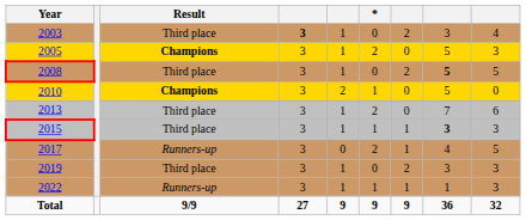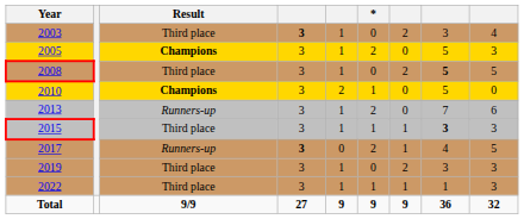2013 | Result: Third place -> Runners-up
2017 | column 4: normal -> bold
2022 | Result: Runners-up -> Third place
